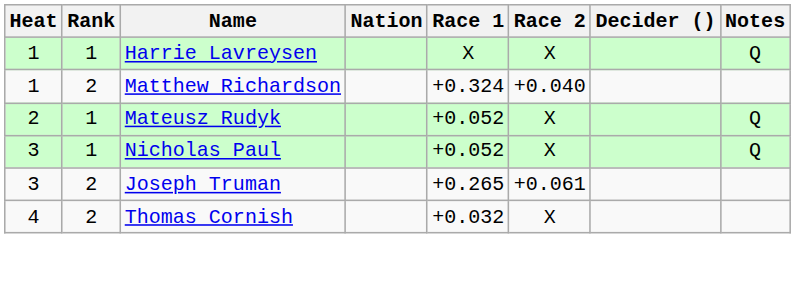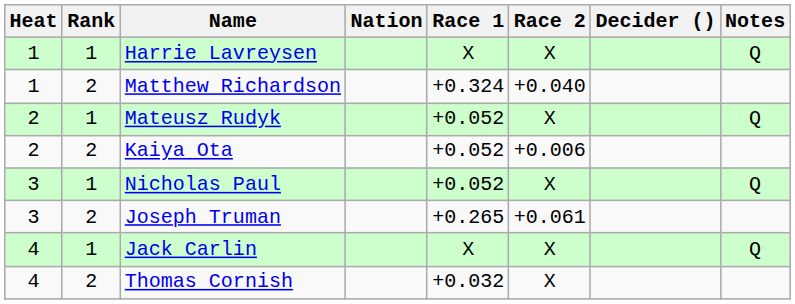+ row: 2 | 2 | Kaiya Ota | +0.052 | +0.006
+ row: 4 | 1 | Jack Carlin | X | X | Q
